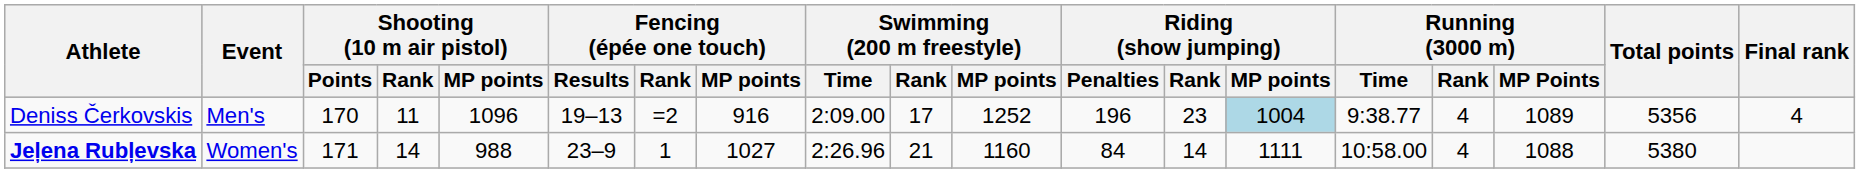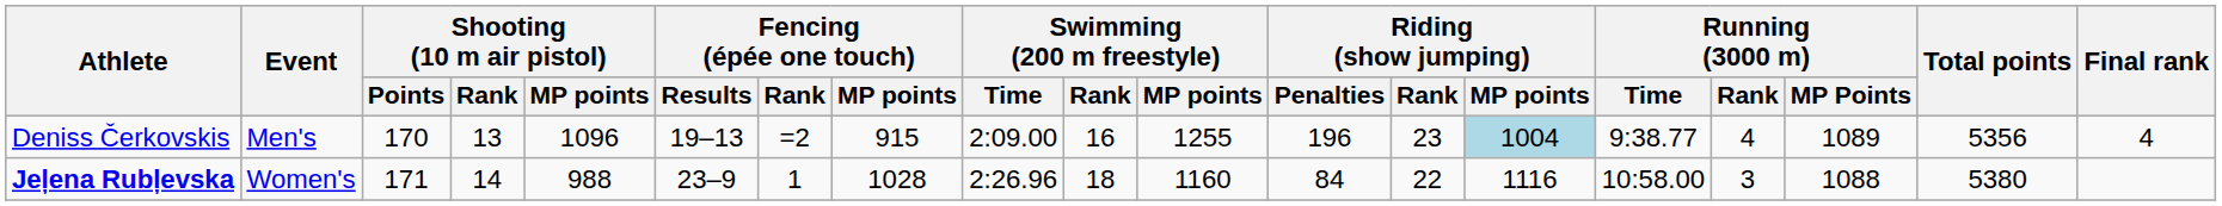Deniss Čerkovskis | Shooting (10 m air pistol) / Rank: 11 -> 13
Deniss Čerkovskis | Fencing (épée one touch) / MP points: 916 -> 915
Deniss Čerkovskis | Swimming (200 m freestyle) / Rank: 17 -> 16
Deniss Čerkovskis | Swimming (200 m freestyle) / MP points: 1252 -> 1255
Jeļena Rubļevska | Fencing (épée one touch) / MP points: 1027 -> 1028
Jeļena Rubļevska | Swimming (200 m freestyle) / Rank: 21 -> 18
Jeļena Rubļevska | Riding (show jumping) / Rank: 14 -> 22
Jeļena Rubļevska | Riding (show jumping) / MP points: 1111 -> 1116
Jeļena Rubļevska | Running (3000 m) / Rank: 4 -> 3
